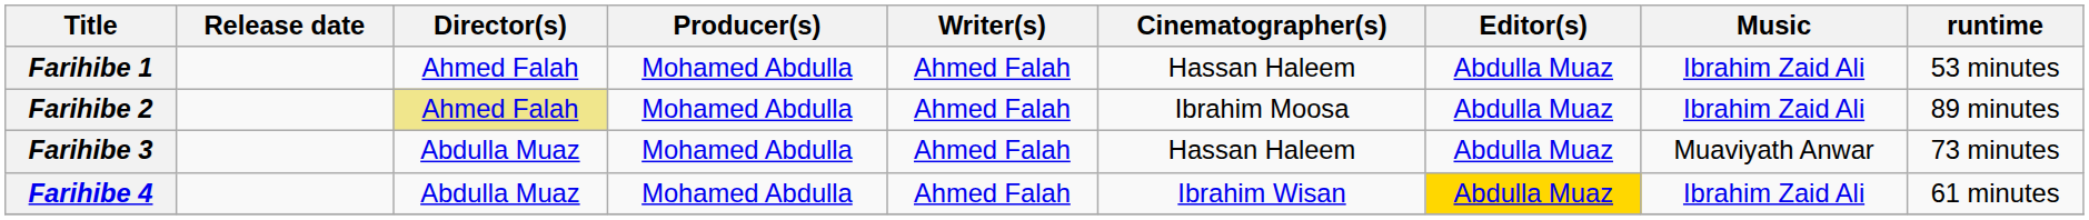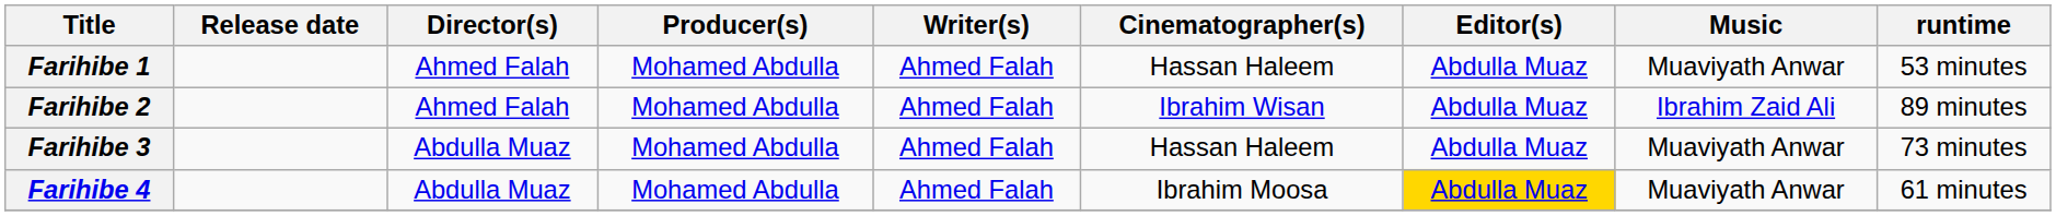Farihibe 1 | Music: Ibrahim Zaid Ali -> Muaviyath Anwar
Farihibe 2 | Director(s): khaki background -> no background
Farihibe 2 | Cinematographer(s): Ibrahim Moosa -> Ibrahim Wisan
Farihibe 4 | Cinematographer(s): Ibrahim Wisan -> Ibrahim Moosa
Farihibe 4 | Music: Ibrahim Zaid Ali -> Muaviyath Anwar
